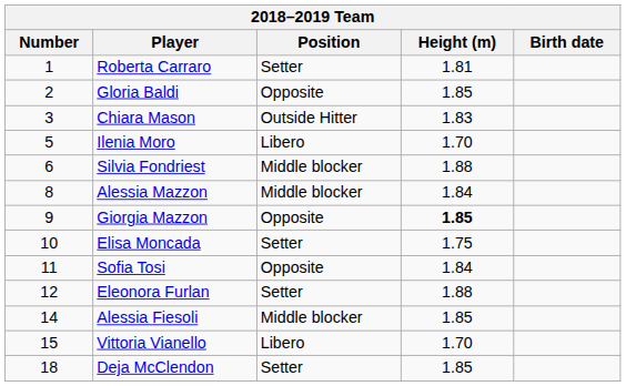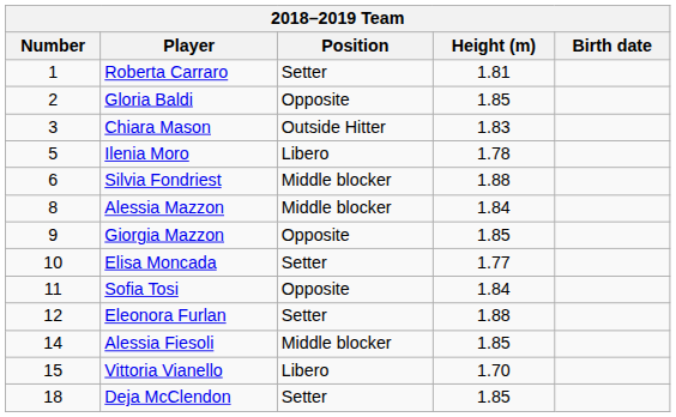Ilenia Moro | Height (m): 1.70 -> 1.78
Giorgia Mazzon | Height (m): bold -> normal
Elisa Moncada | Height (m): 1.75 -> 1.77
